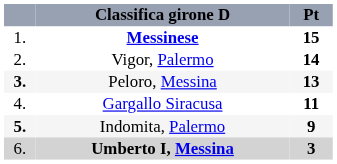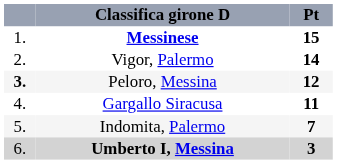Peloro, Messina | Pt: 13 -> 12
Indomita, Palermo | column 1: bold -> normal
Indomita, Palermo | Pt: 9 -> 7
